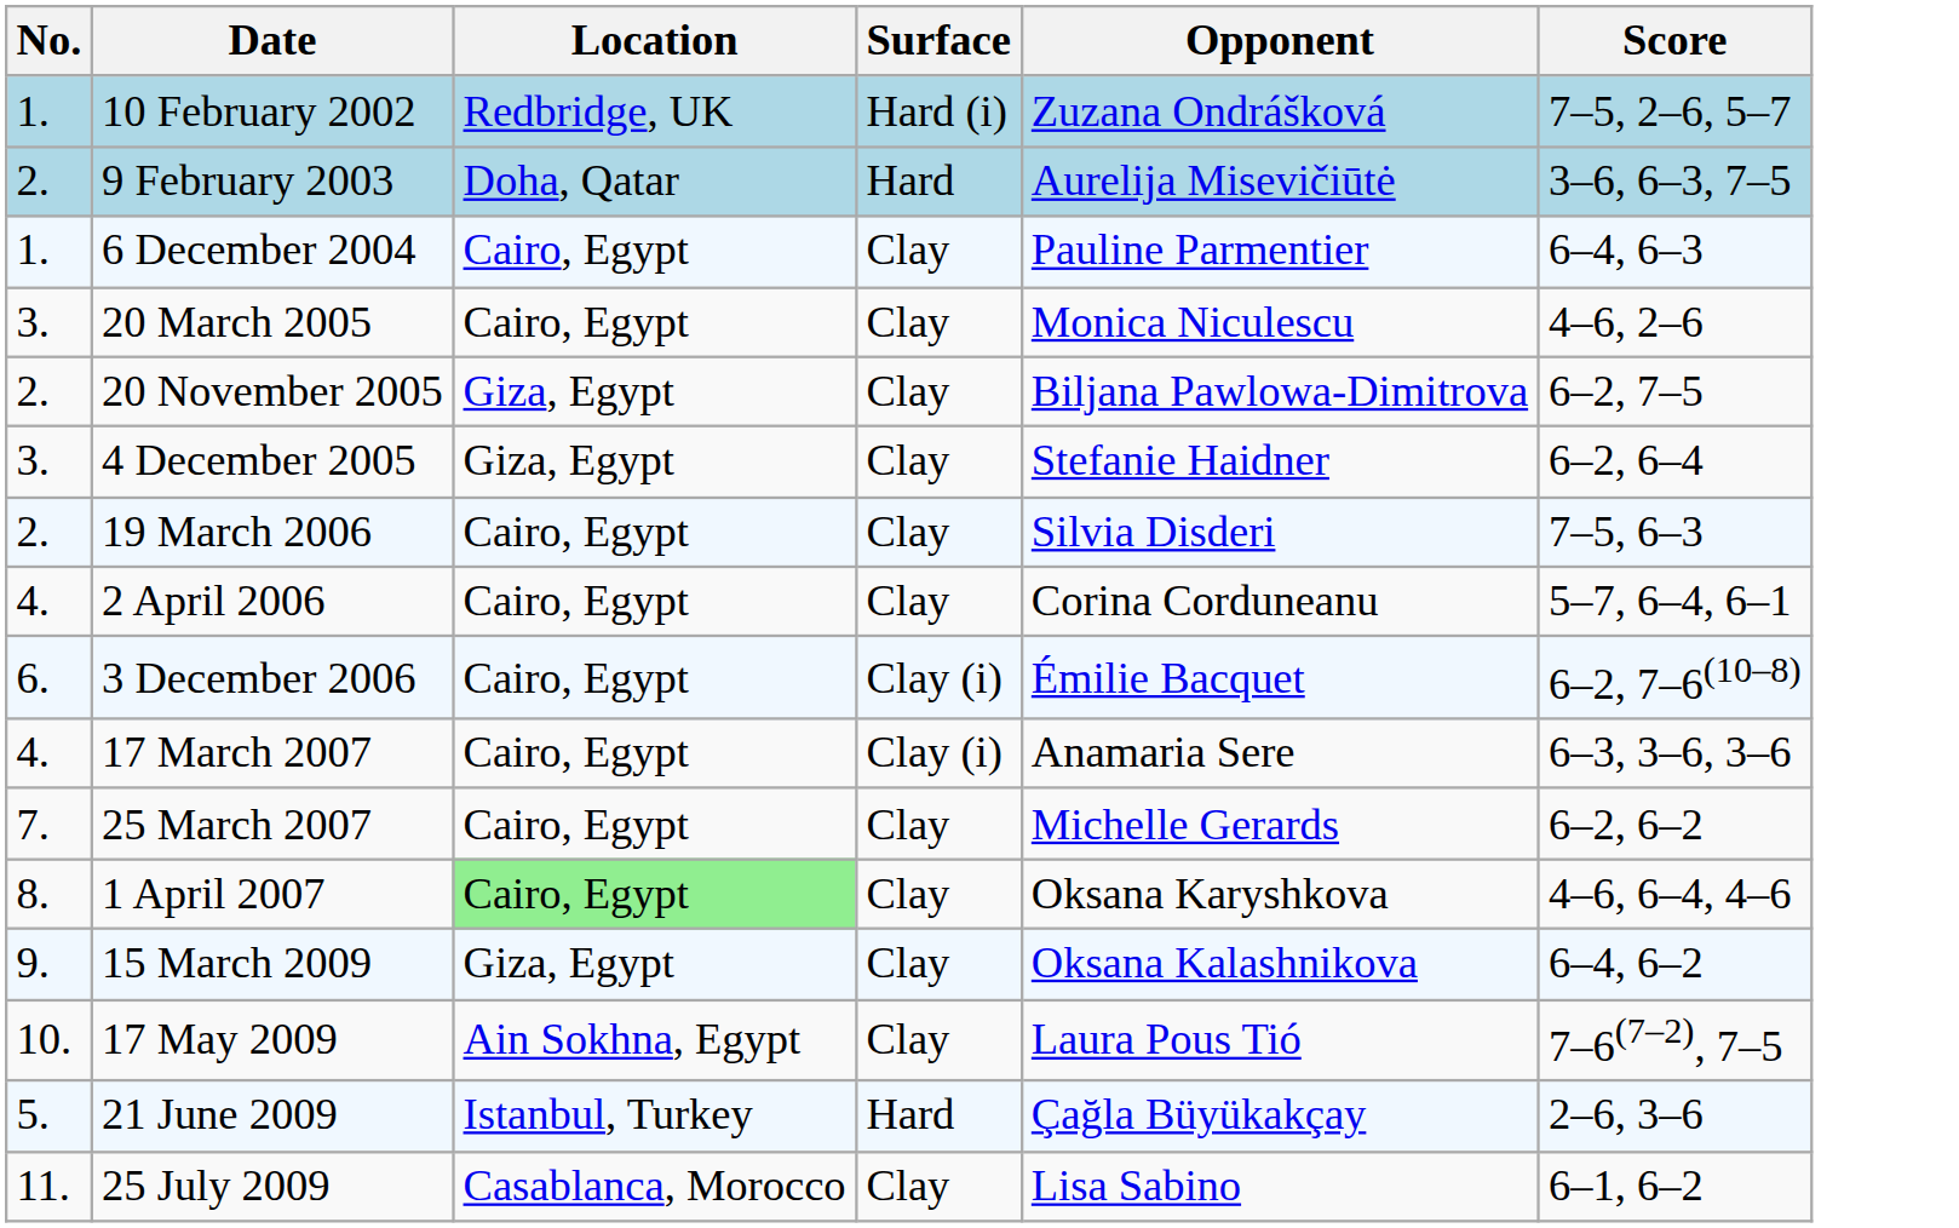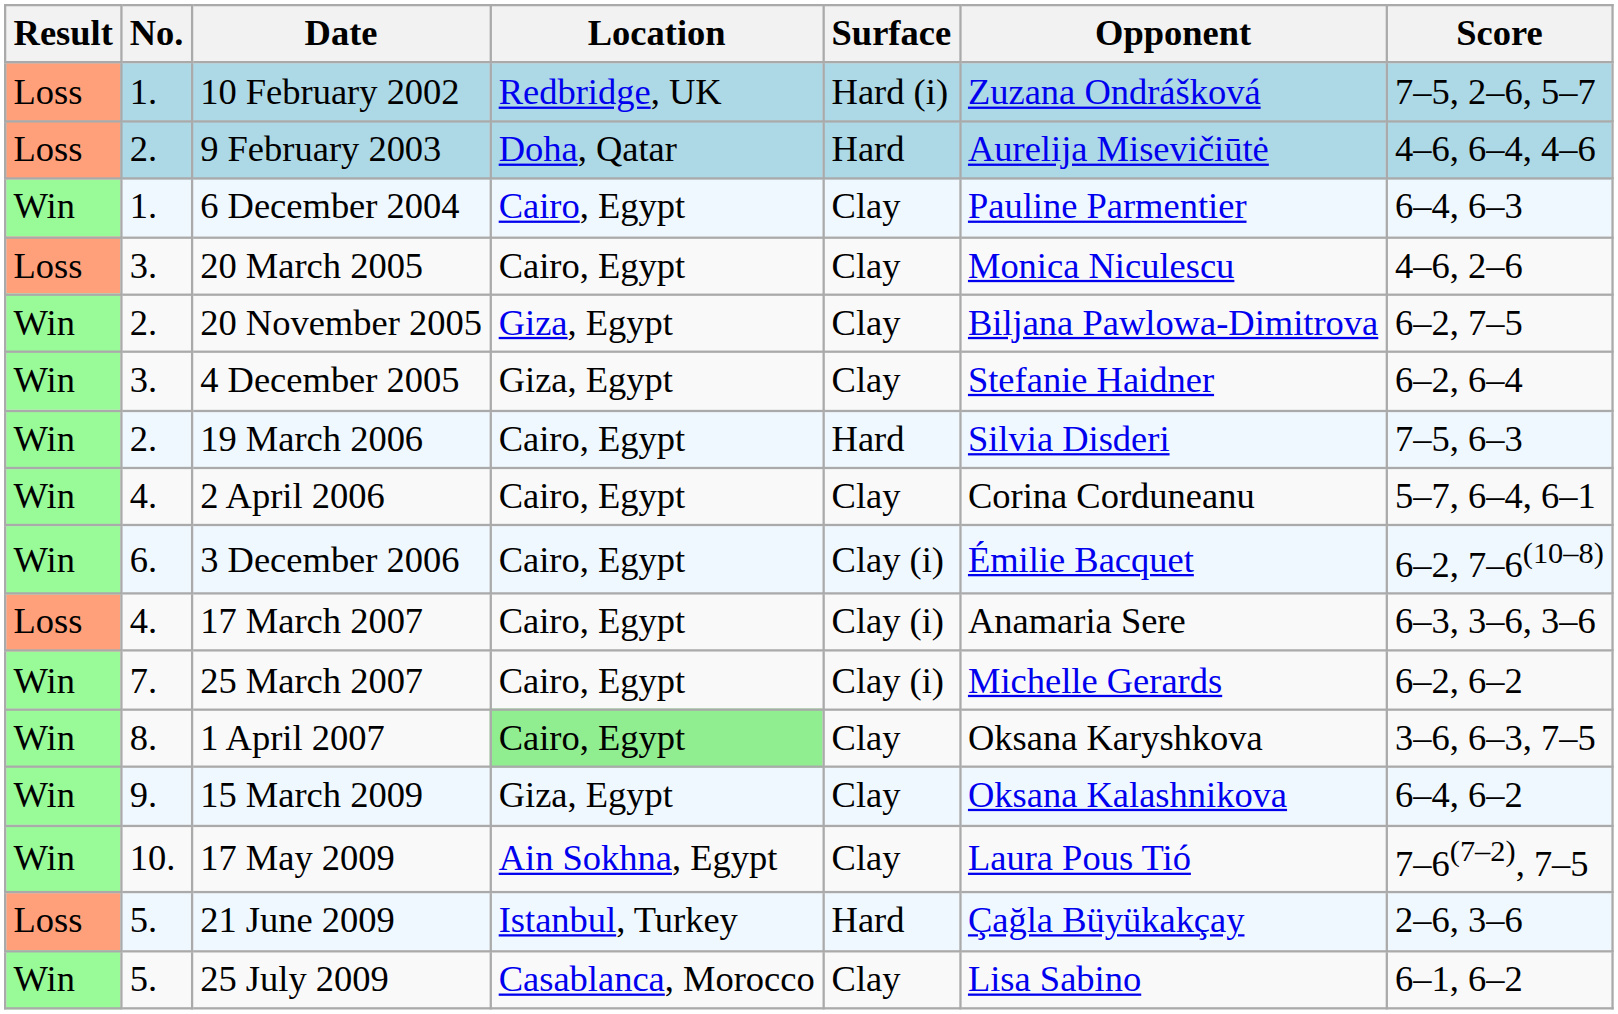+ column: Result | Loss | Loss | Win | Loss | Win | Win | Win | Win | Win | Loss | Win | Win | Win | Win | Loss | Win
9 February 2003 | Score: 3–6, 6–3, 7–5 -> 4–6, 6–4, 4–6
19 March 2006 | Surface: Clay -> Hard
25 March 2007 | Surface: Clay -> Clay (i)
1 April 2007 | Score: 4–6, 6–4, 4–6 -> 3–6, 6–3, 7–5
25 July 2009 | No.: 11. -> 5.
